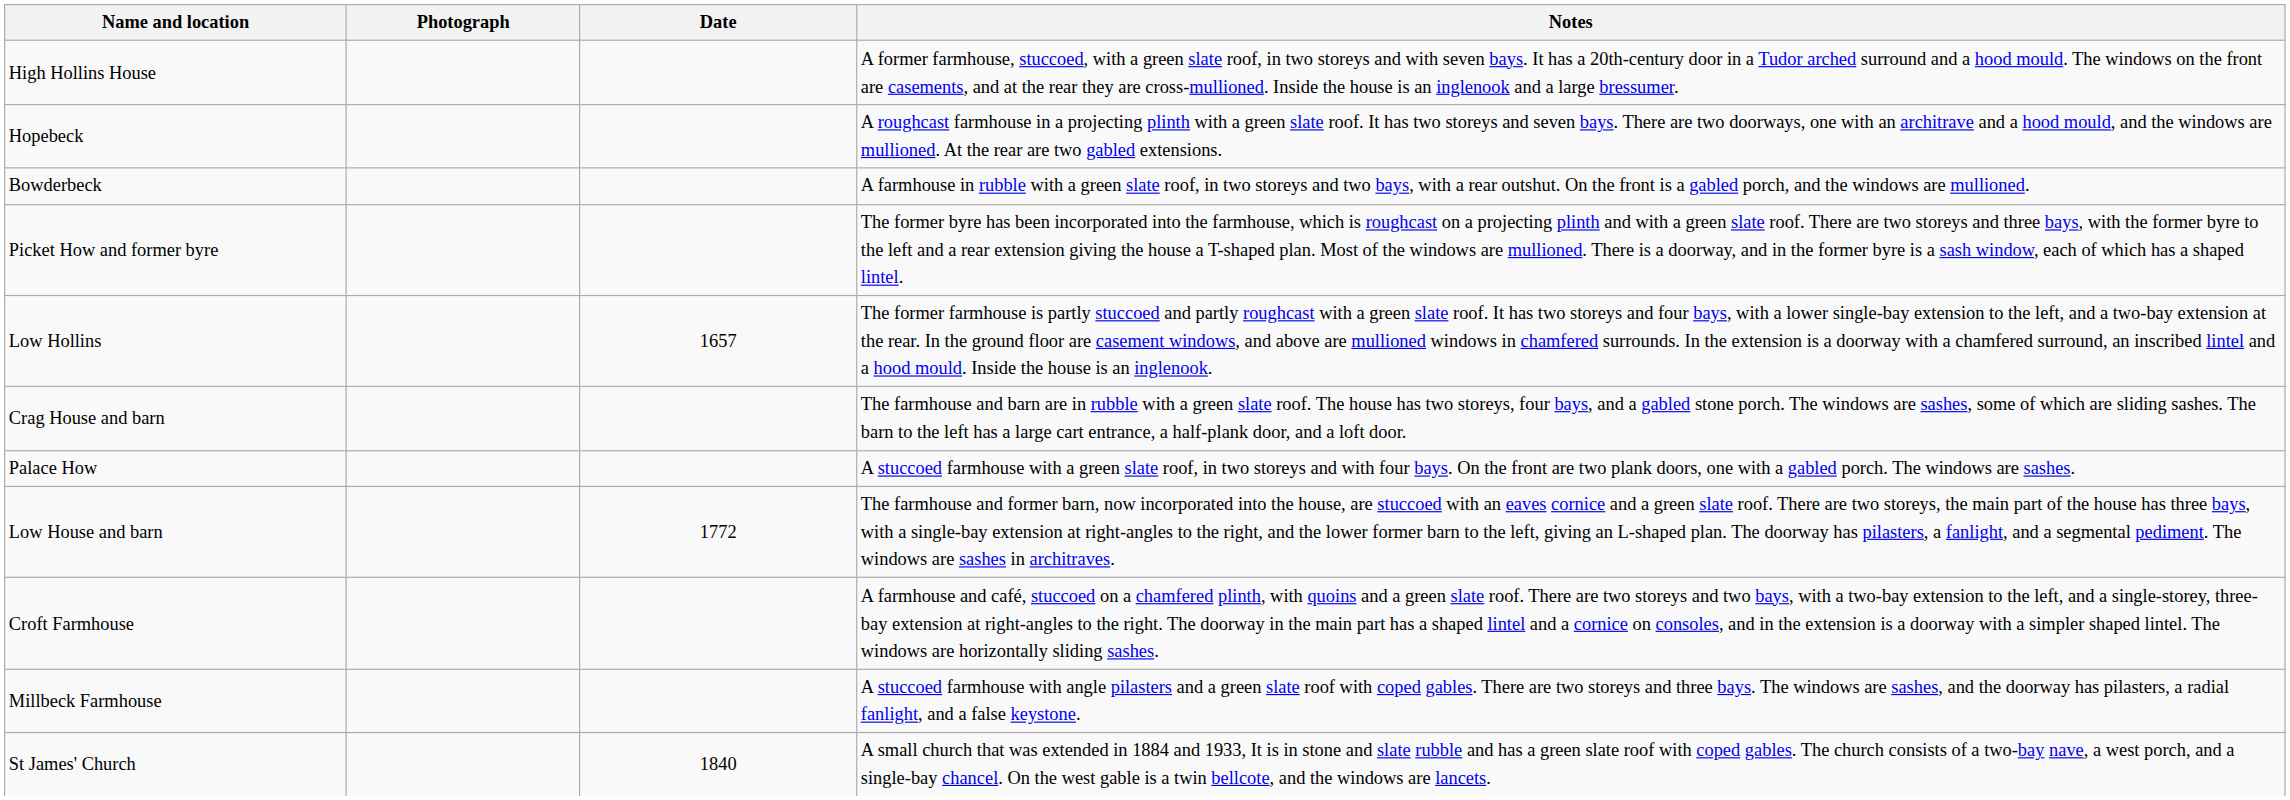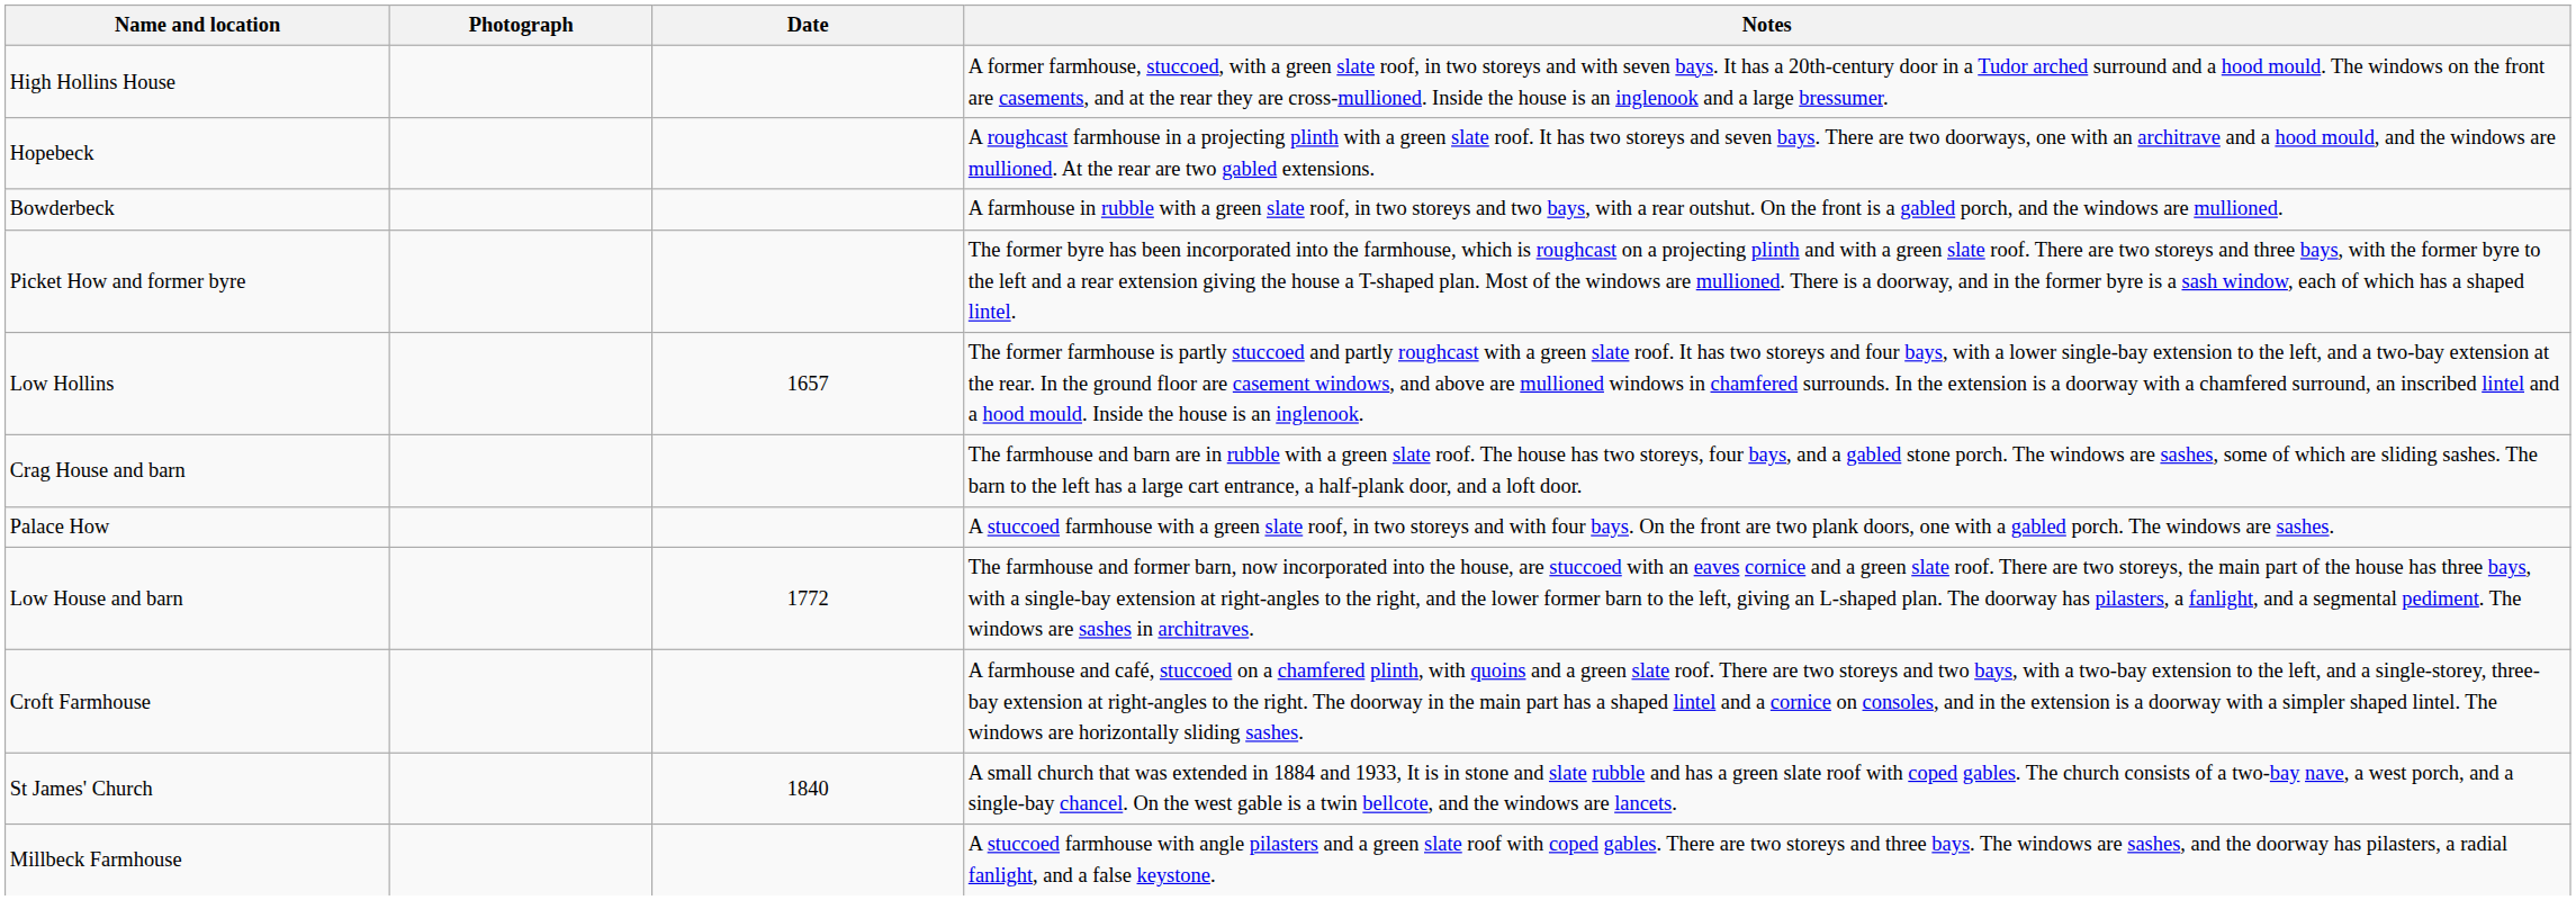rows swapped: Millbeck Farmhouse <-> St James' Church
